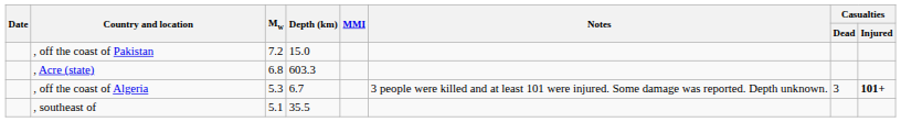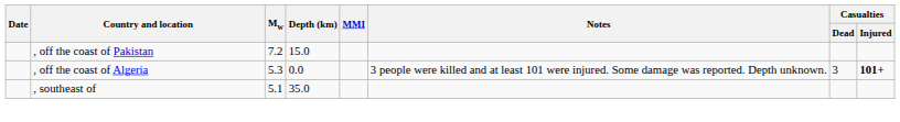- row: , Acre (state) | 6.8 | 603.3
, off the coast of Algeria | Depth (km): 6.7 -> 0.0
, southeast of | Depth (km): 35.5 -> 35.0
